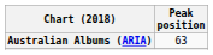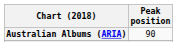Australian Albums (ARIA) | Peak position: 63 -> 90
